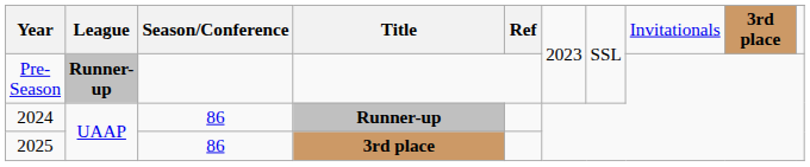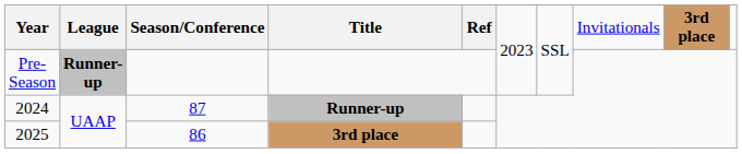2024 | Season/Conference: 86 -> 87
